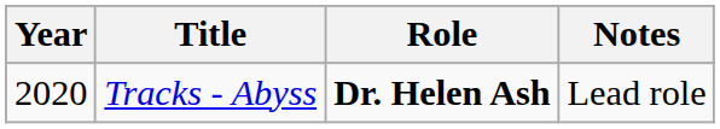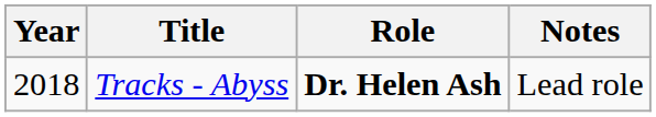Tracks - Abyss | Year: 2020 -> 2018
